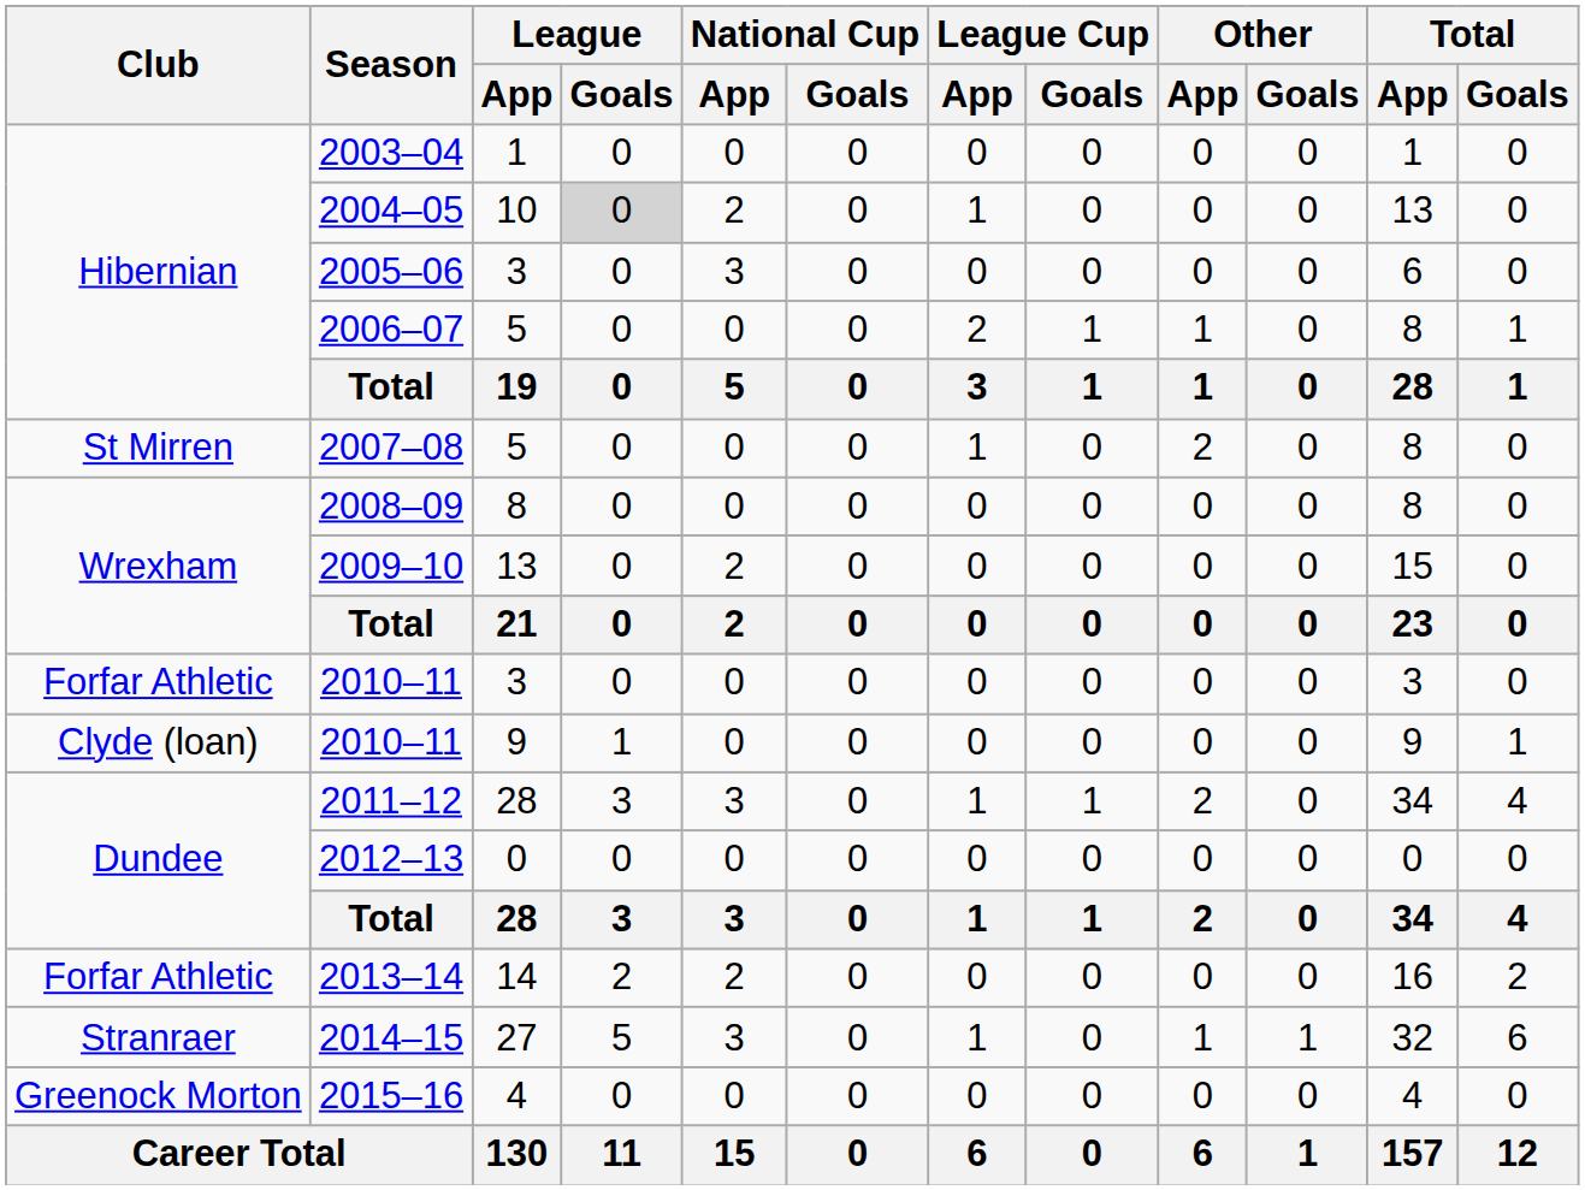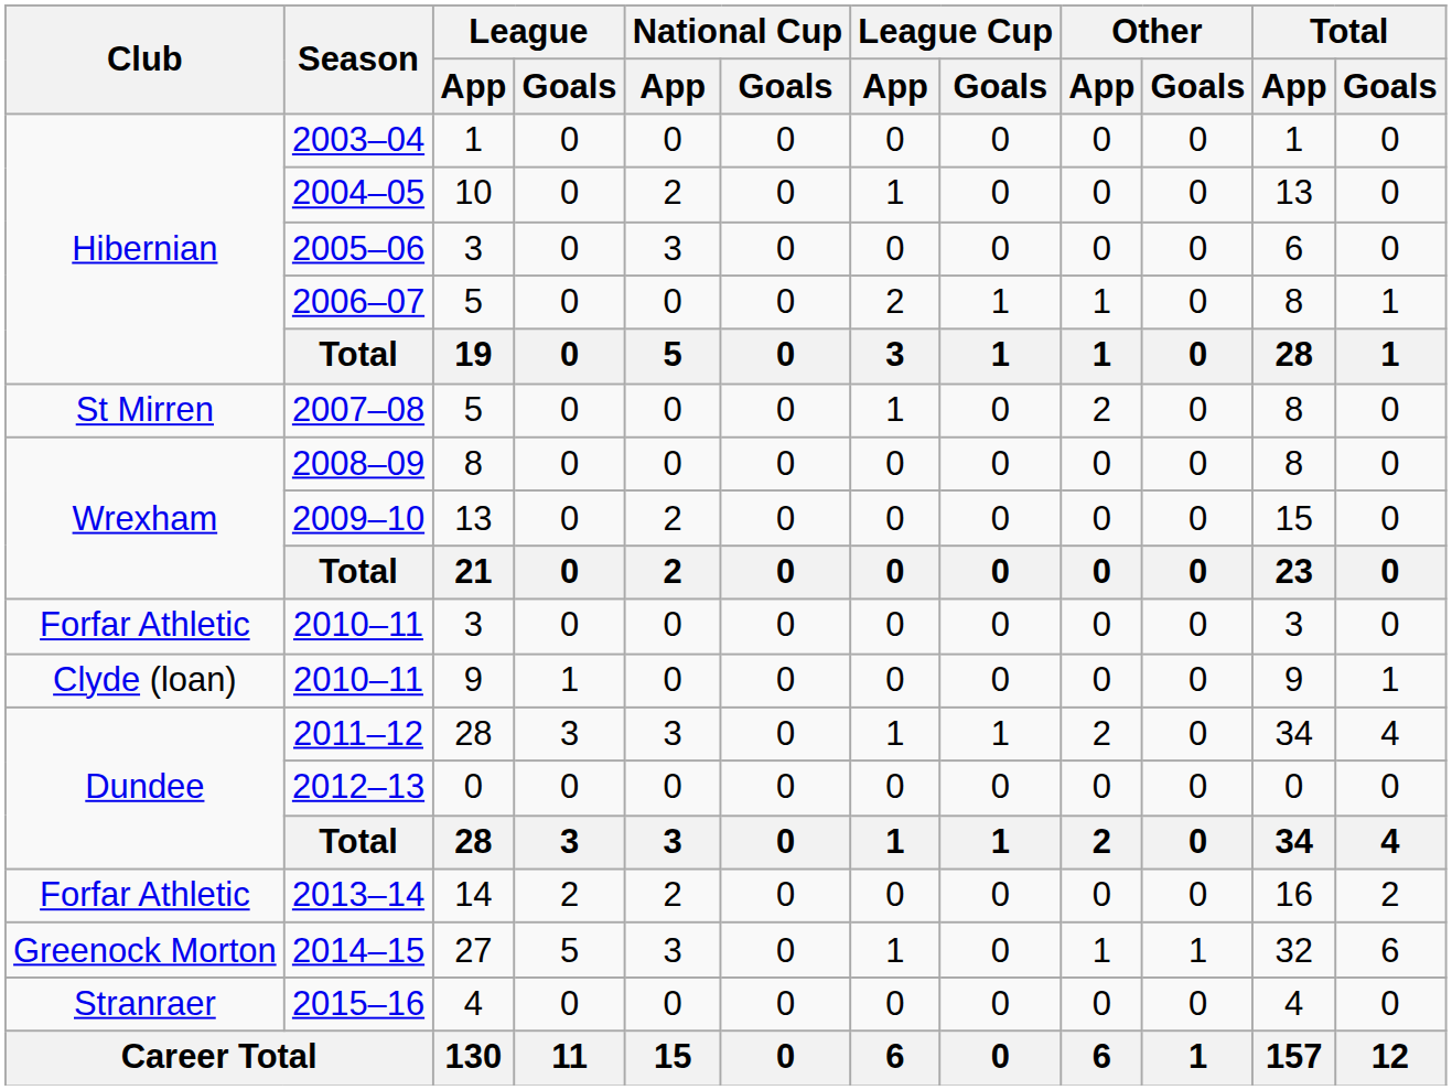2004–05 | League / Goals: lightgrey background -> no background
2014–15 | Club: Stranraer -> Greenock Morton
2015–16 | Club: Greenock Morton -> Stranraer
